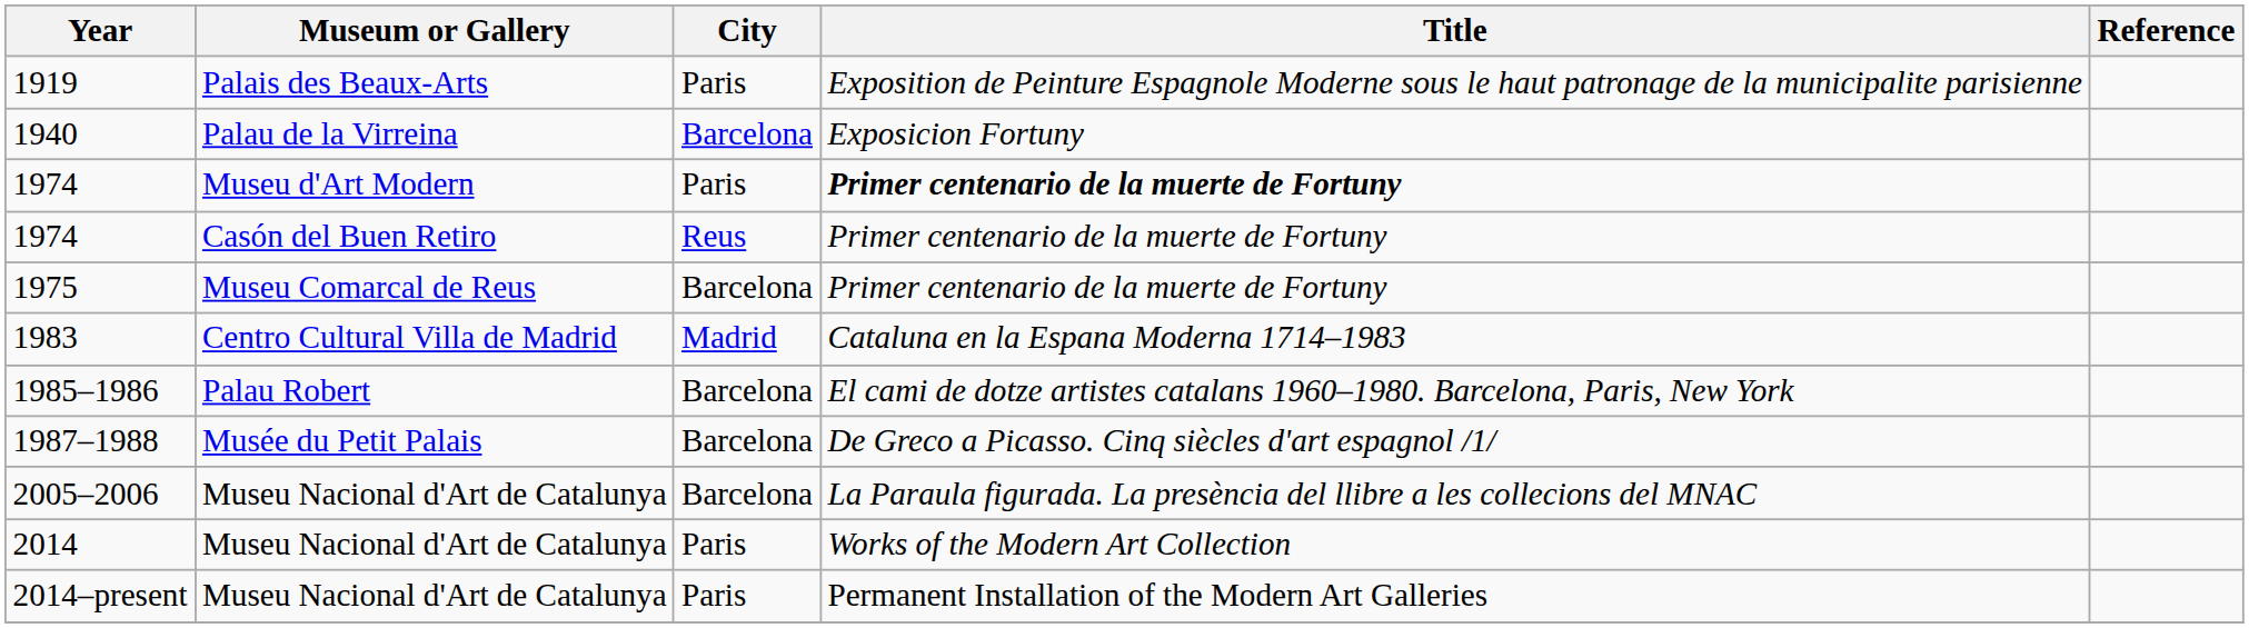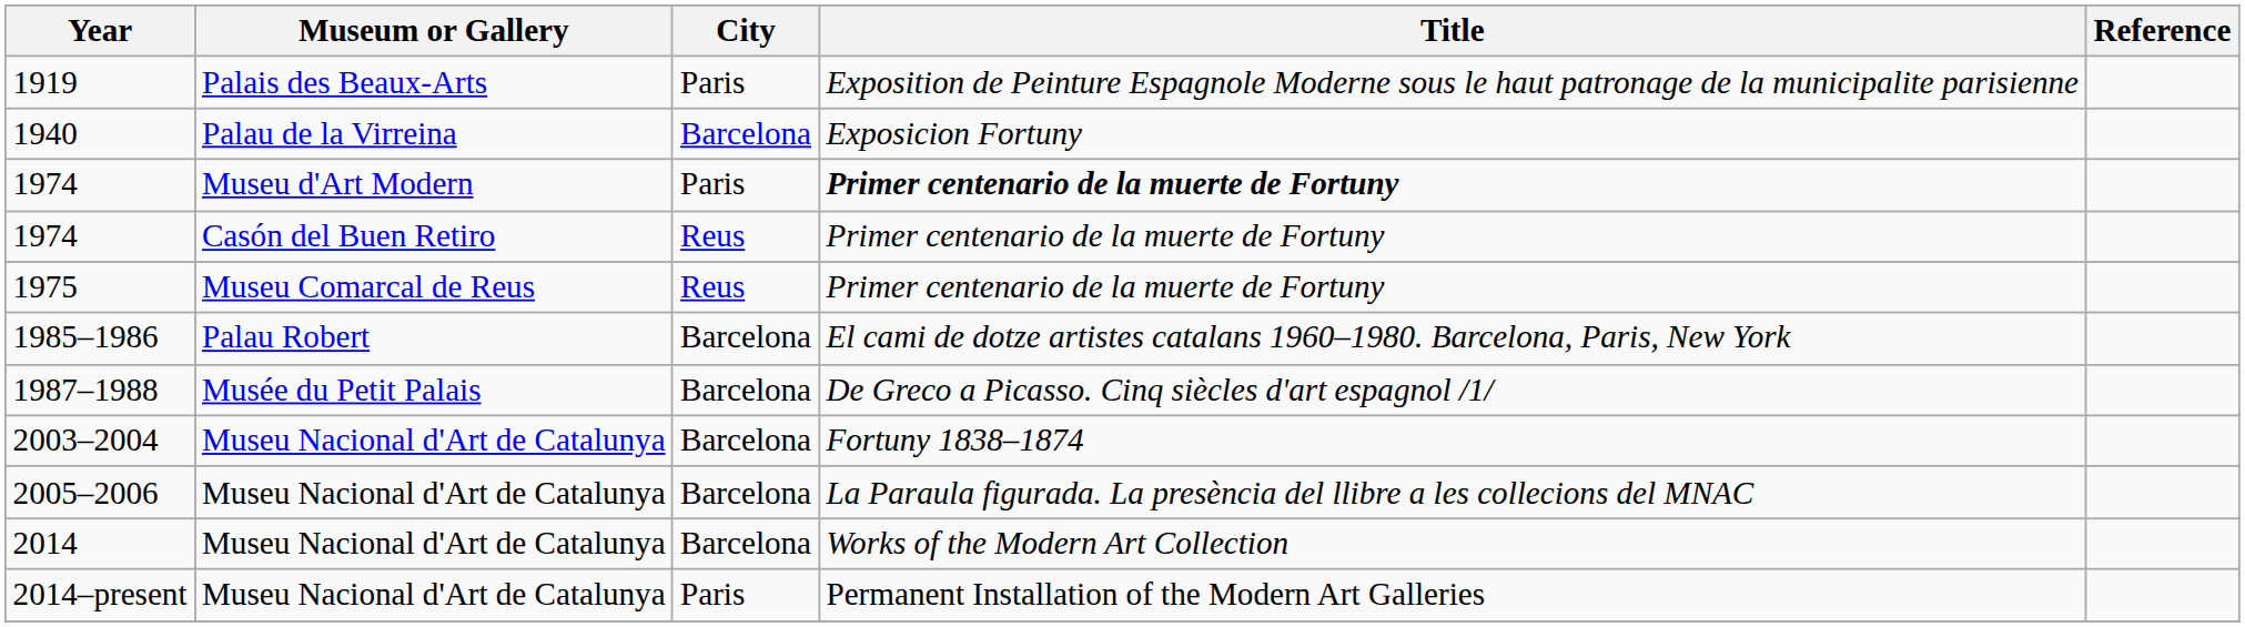1975 | City: Barcelona -> Reus
- row: 1983 | Centro Cultural Villa de Madrid | Madrid | Cataluna en la Espana Moderna 1714–1983
+ row: 2003–2004 | Museu Nacional d'Art de Catalunya | Barcelona | Fortuny 1838–1874
2014 | City: Paris -> Barcelona
